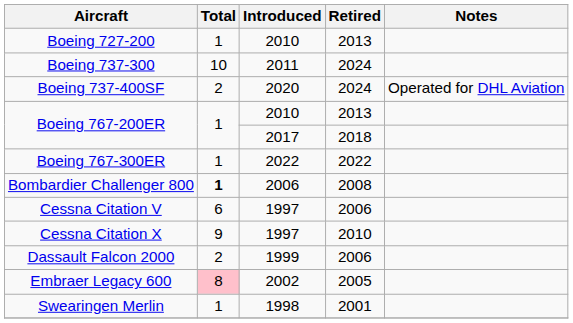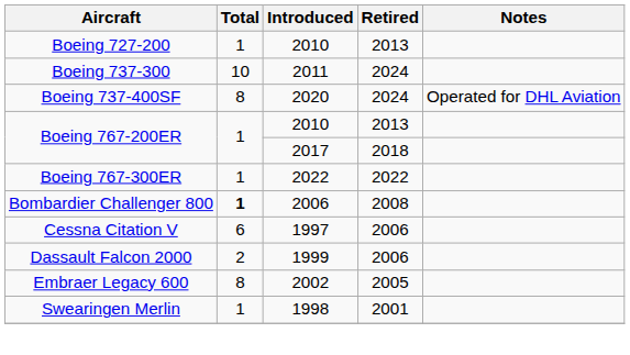Boeing 737-400SF | Total: 2 -> 8
- row: Cessna Citation X | 9 | 1997 | 2010
Embraer Legacy 600 | Total: pink background -> no background
